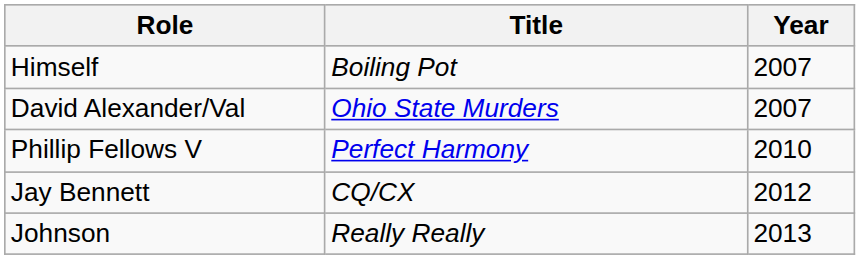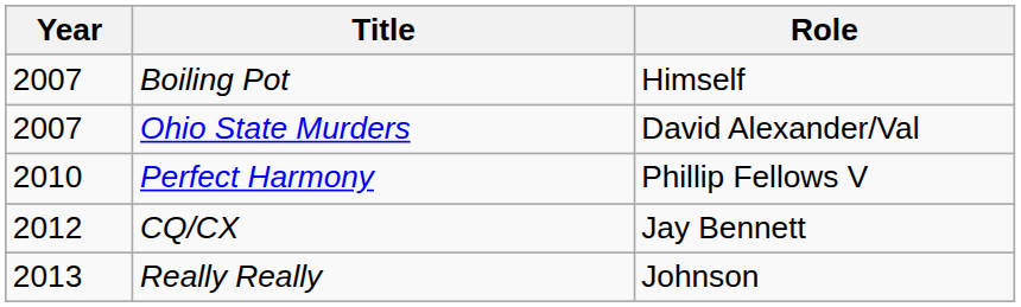columns swapped: Year <-> Role
